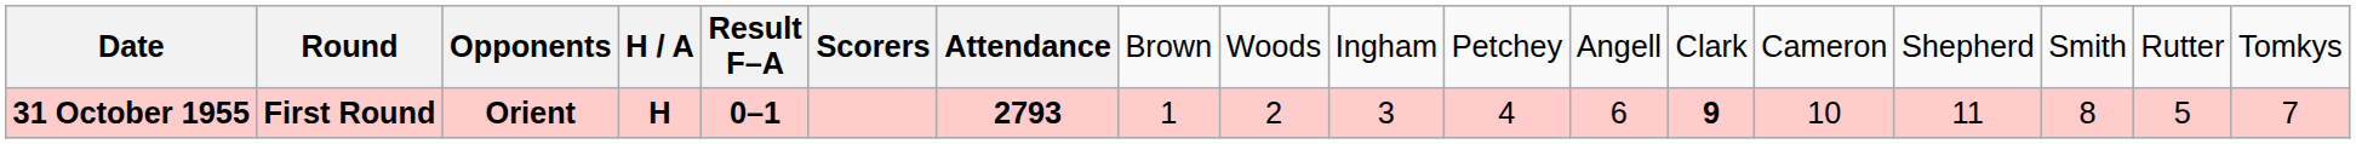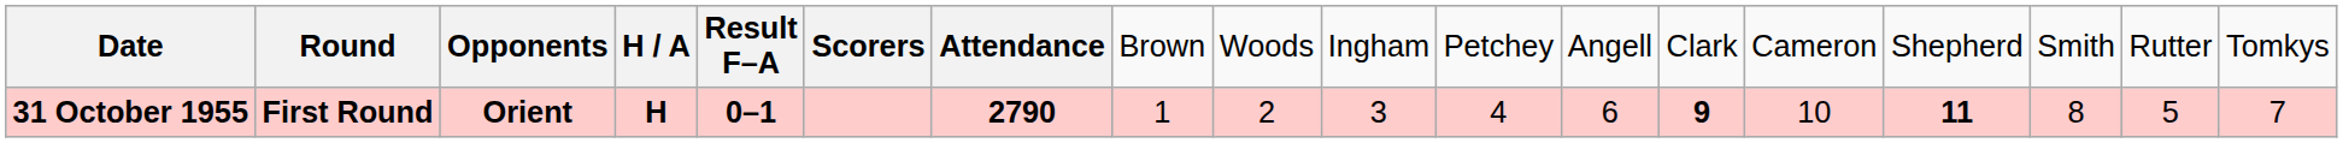31 October 1955 | column 7: 2793 -> 2790
31 October 1955 | column 15: normal -> bold
